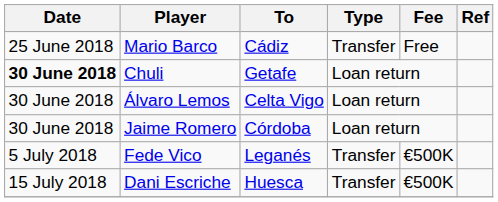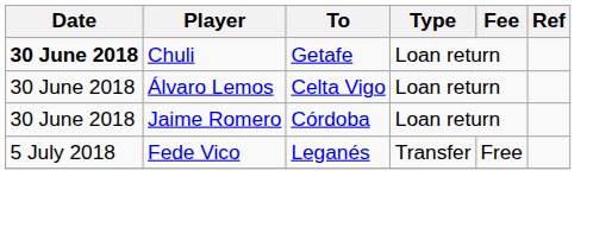- row: 25 June 2018 | Mario Barco | Cádiz | Transfer | Free
Fede Vico | Fee: €500K -> Free
- row: 15 July 2018 | Dani Escriche | Huesca | Transfer | €500K
